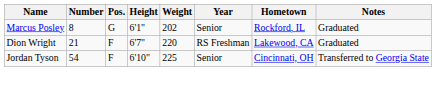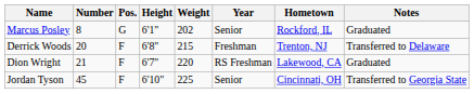+ row: Derrick Woods | 20 | F | 6'8" | 215 | Freshman | Trenton, NJ | Transferred to Delaware
Jordan Tyson | Number: 54 -> 45
